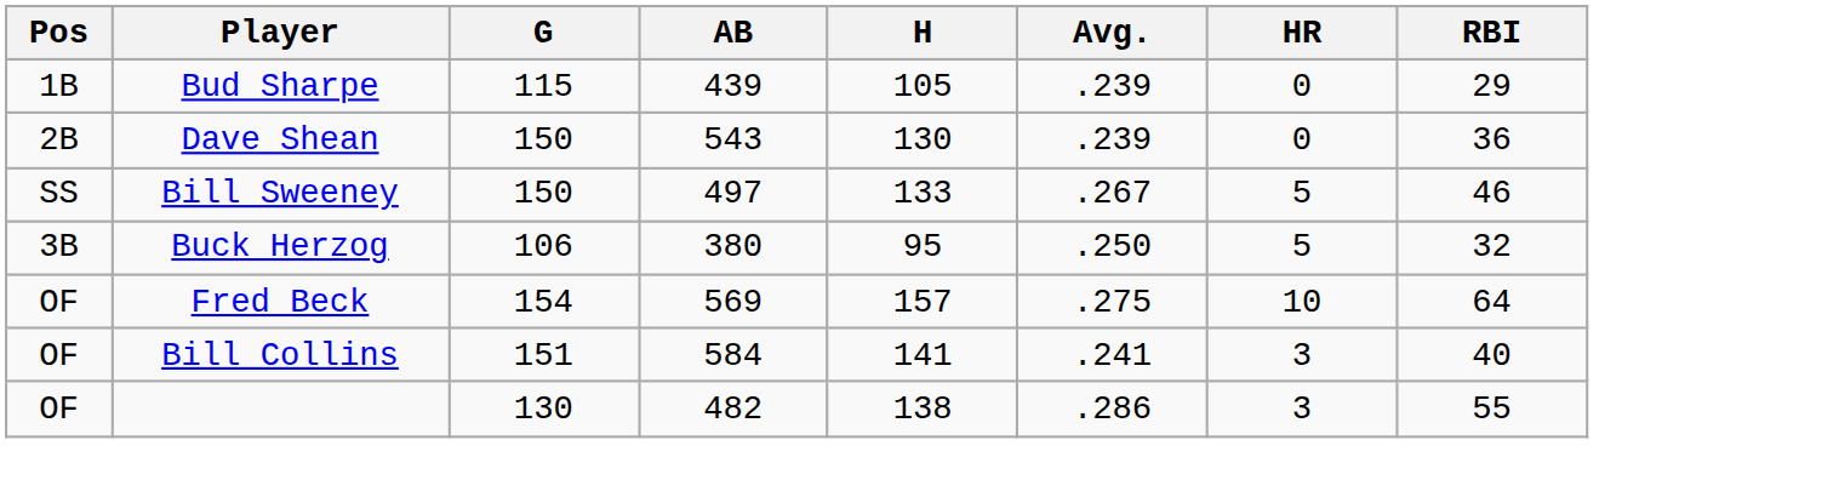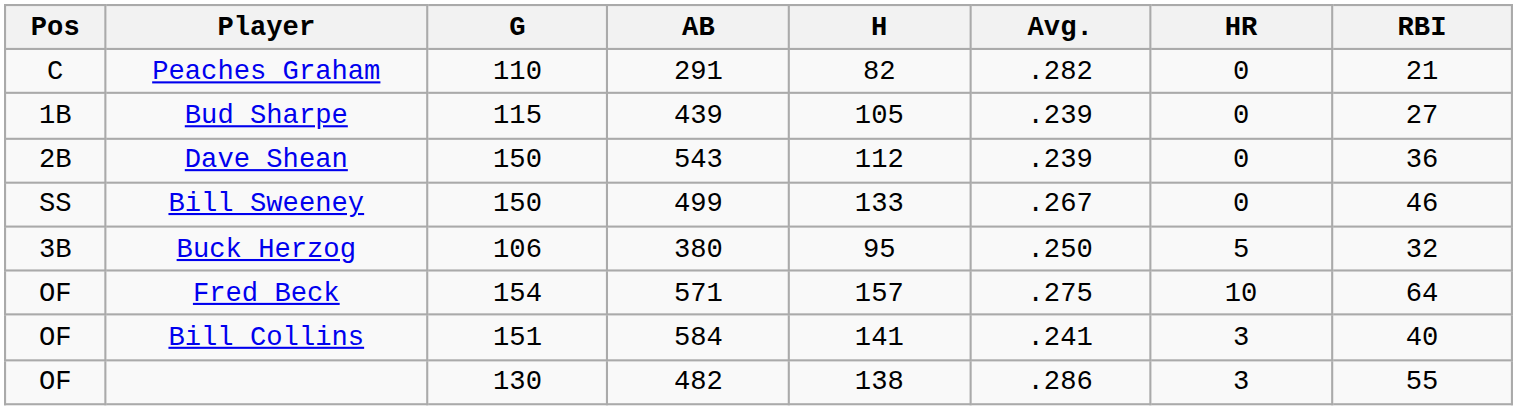+ row: C | Peaches Graham | 110 | 291 | 82 | .282 | 0 | 21
Bud Sharpe | RBI: 29 -> 27
Dave Shean | H: 130 -> 112
Bill Sweeney | AB: 497 -> 499
Bill Sweeney | HR: 5 -> 0
Fred Beck | AB: 569 -> 571
